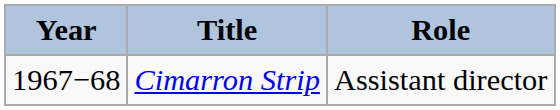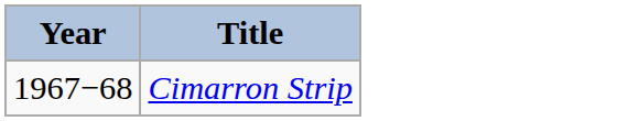- column: Role | Assistant director
